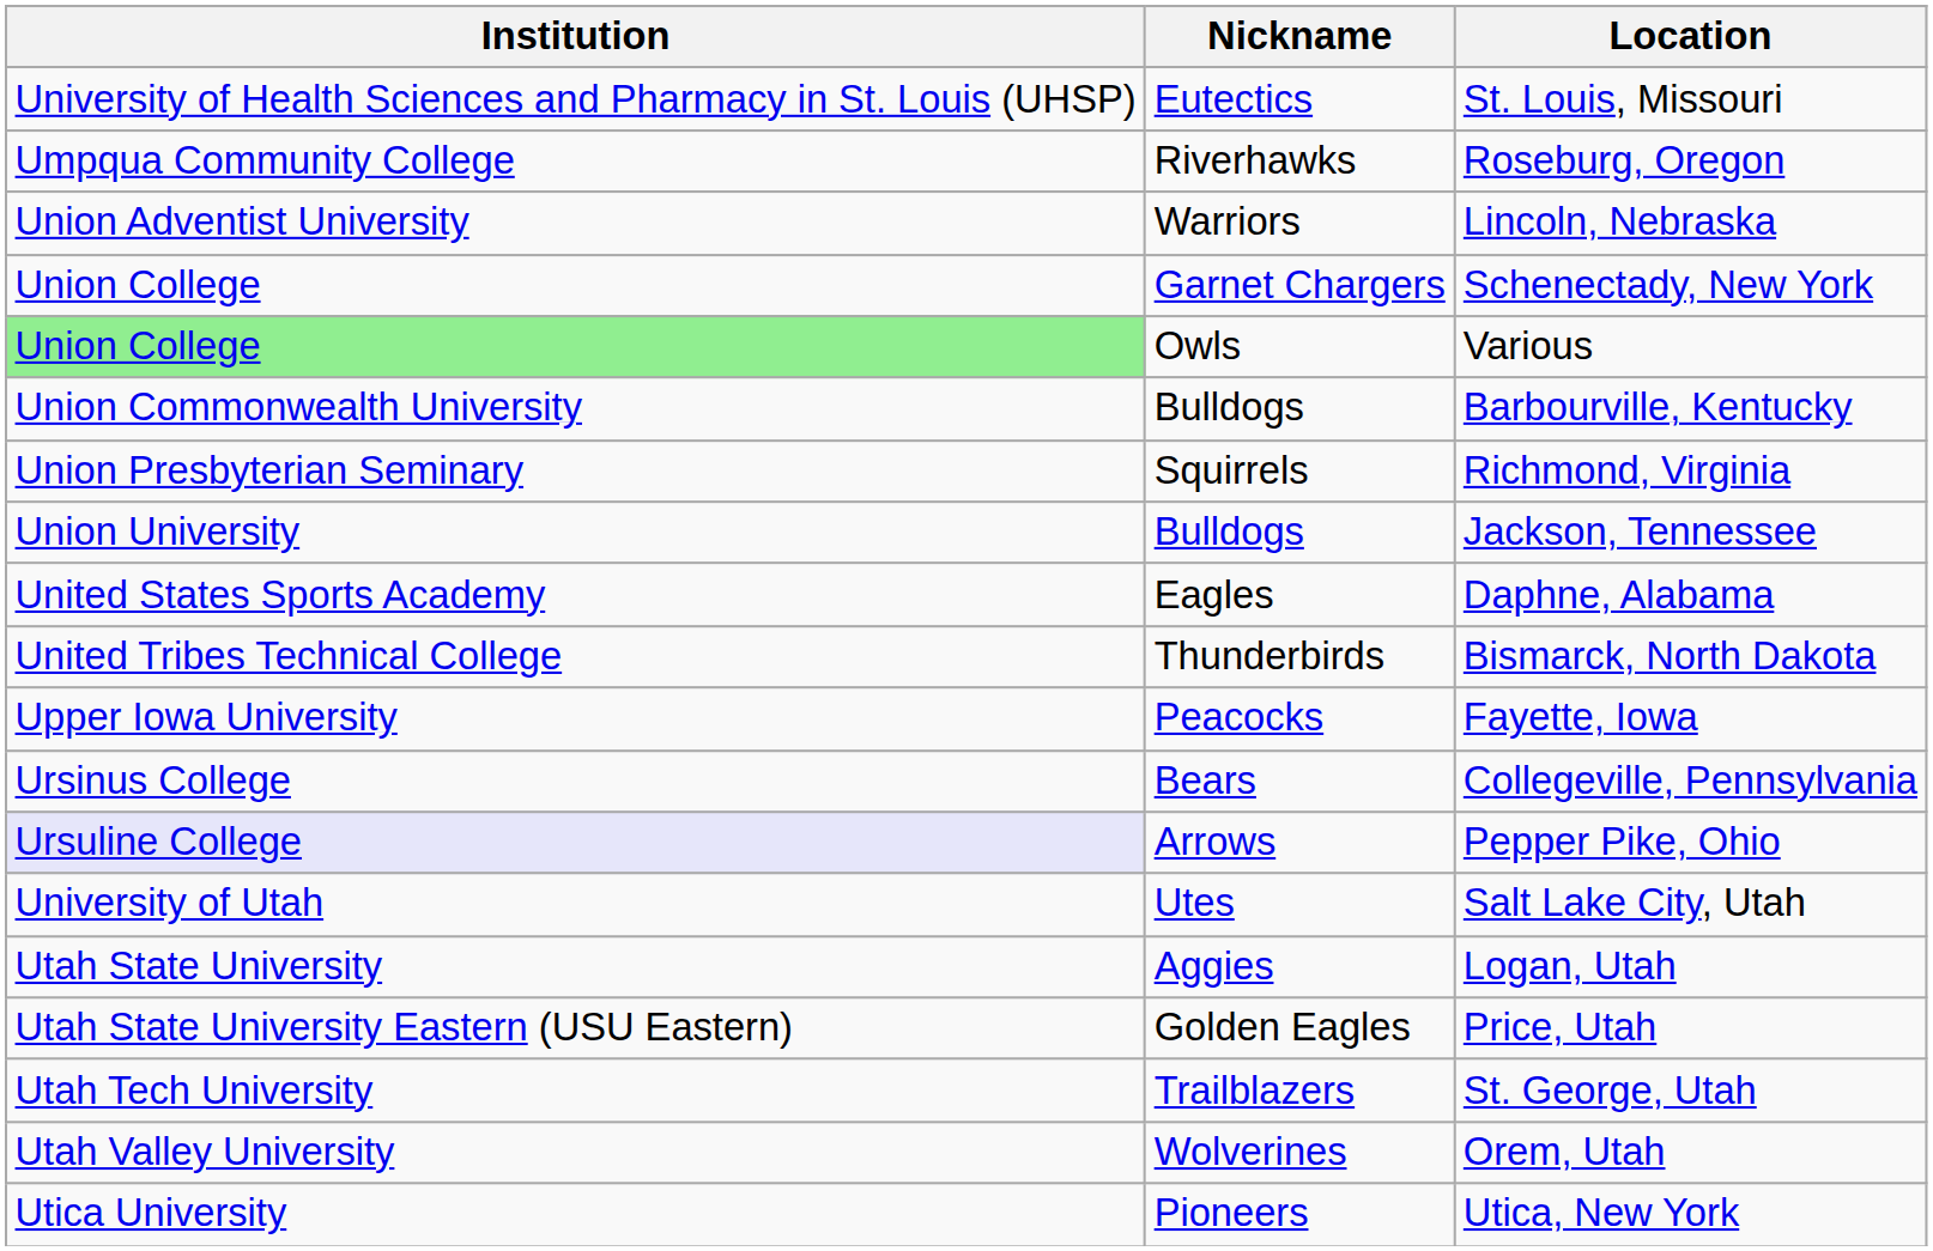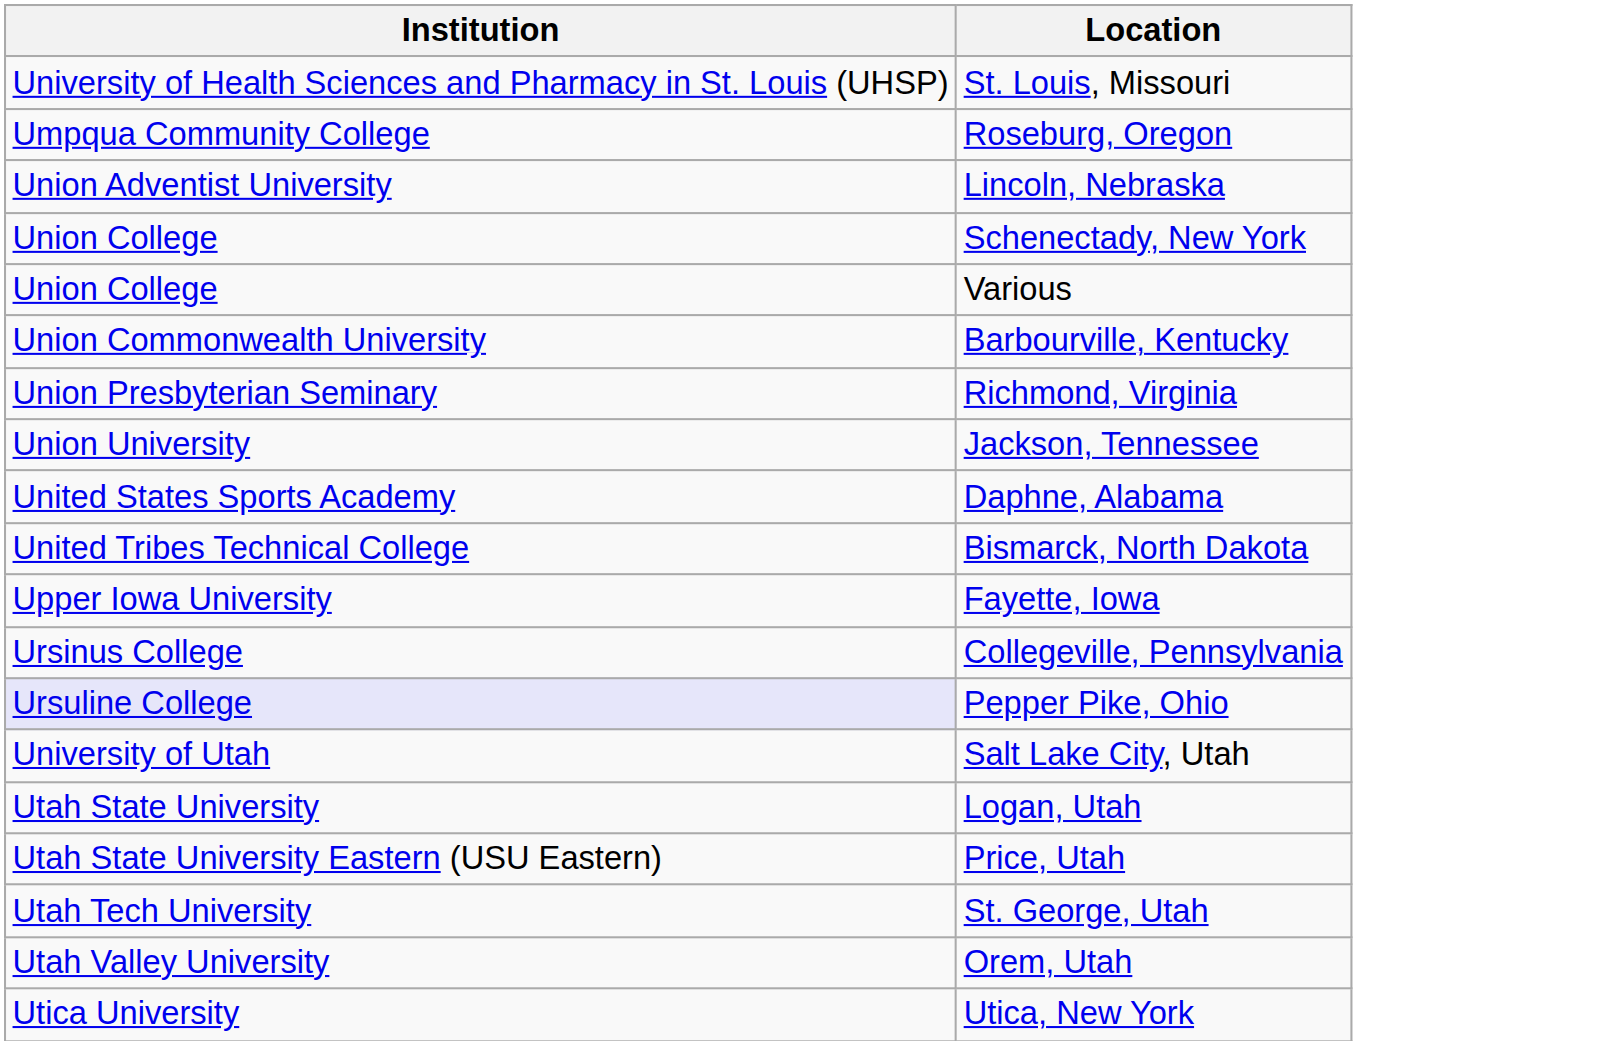- column: Nickname | Eutectics | Riverhawks | Warriors | Garnet Chargers | Owls | Bulldogs | Squirrels | Bulldogs | Eagles | Thunderbirds | Peacocks | Bears | Arrows | Utes | Aggies | Golden Eagles | Trailblazers | Wolverines | Pioneers
Various | Institution: lightgreen background -> no background
